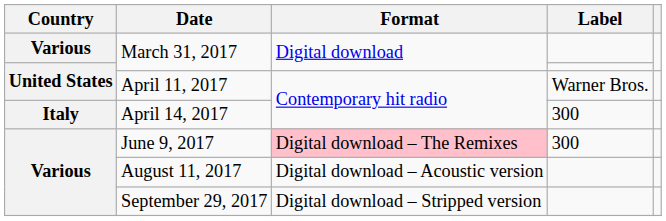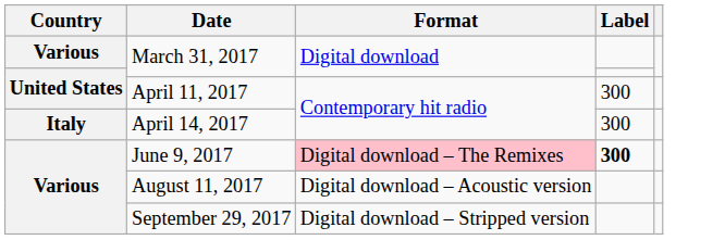April 11, 2017 | Label: Warner Bros. -> 300
June 9, 2017 | Label: normal -> bold
